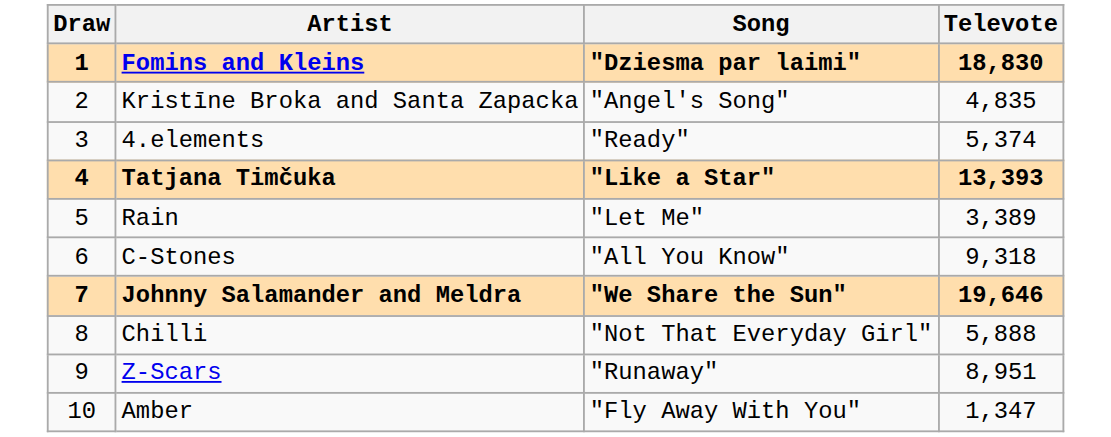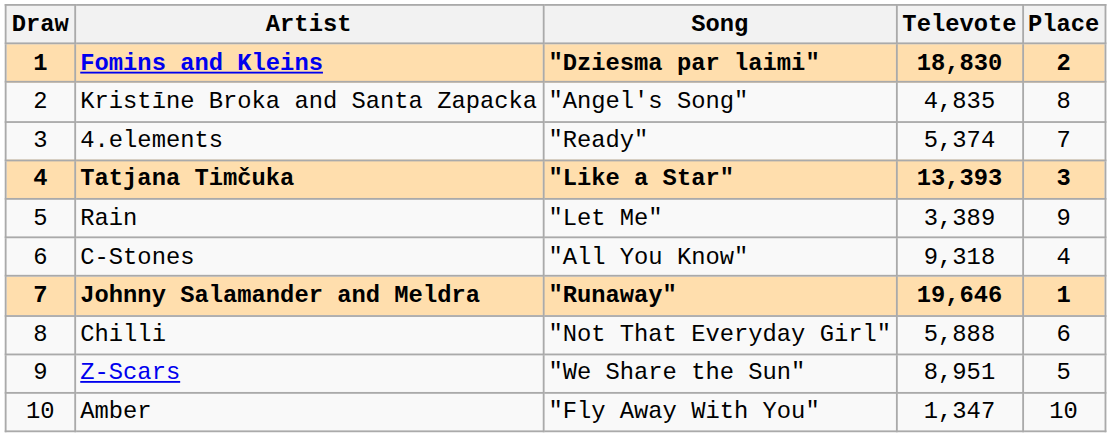+ column: Place | 2 | 8 | 7 | 3 | 9 | 4 | 1 | 6 | 5 | 10
Johnny Salamander and Meldra | Song: "We Share the Sun" -> "Runaway"
Z-Scars | Song: "Runaway" -> "We Share the Sun"
